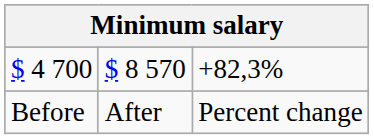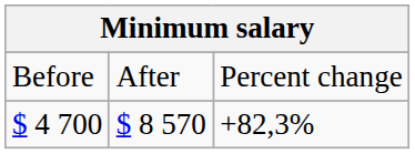rows swapped: Before <-> $ 4 700
